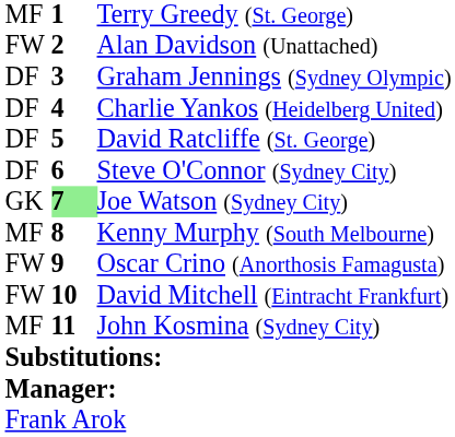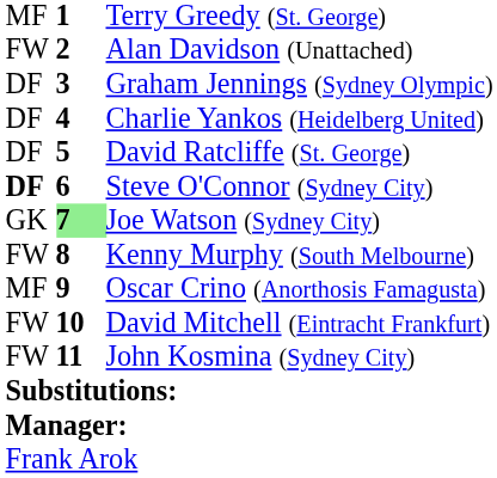Steve O'Connor (Sydney City) | column 1: normal -> bold
Kenny Murphy (South Melbourne) | column 1: MF -> FW
Oscar Crino (Anorthosis Famagusta) | column 1: FW -> MF
John Kosmina (Sydney City) | column 1: MF -> FW
